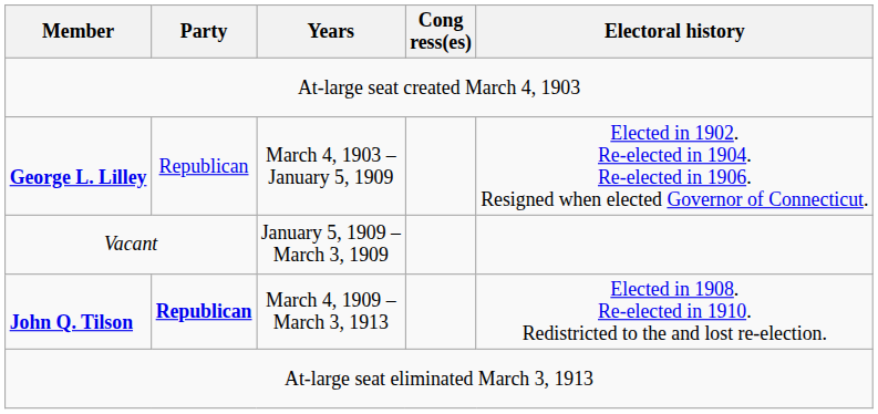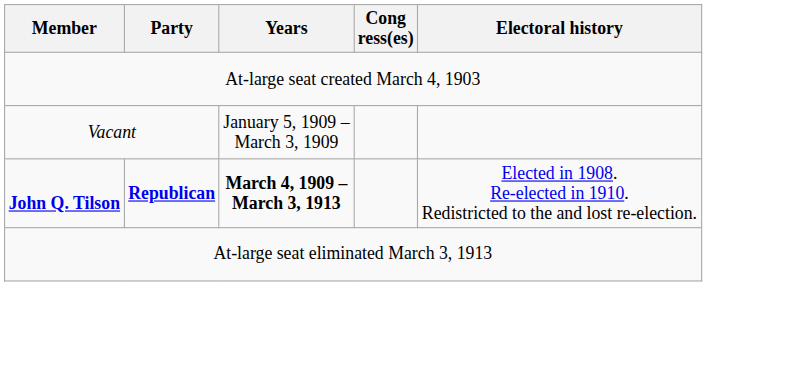- row: George L. Lilley | Republican | March 4, 1903 – January 5, 1909 | Elected in 1902. Re-elected in 1904. Re-elected in 1906. Resigned when elected Governor of Connecticut.
John Q. Tilson | Years: normal -> bold
